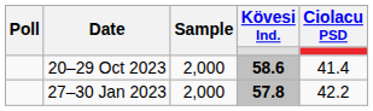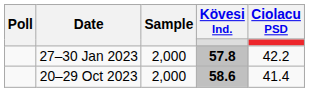rows swapped: 20–29 Oct 2023 <-> 27–30 Jan 2023
